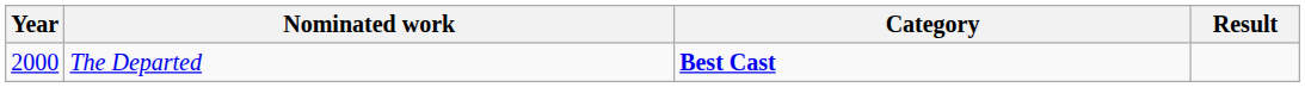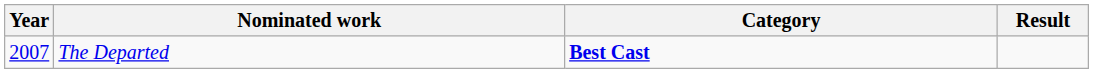The Departed | Year: 2000 -> 2007
